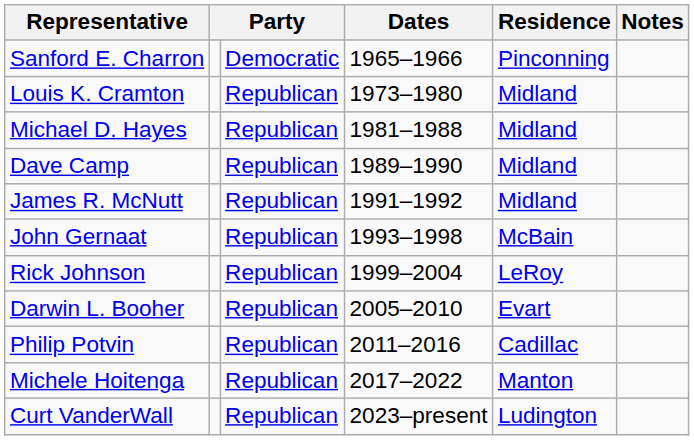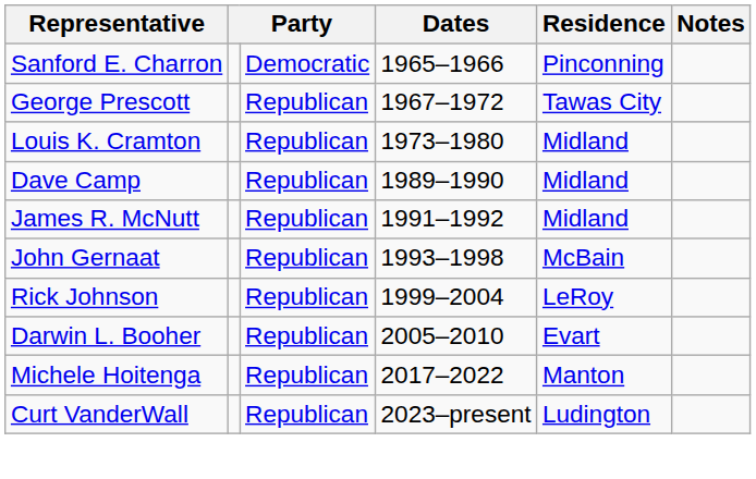+ row: George Prescott | Republican | 1967–1972 | Tawas City
- row: Michael D. Hayes | Republican | 1981–1988 | Midland
- row: Philip Potvin | Republican | 2011–2016 | Cadillac
